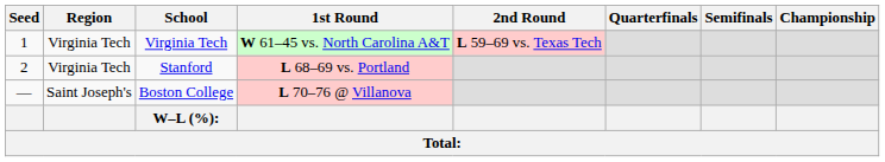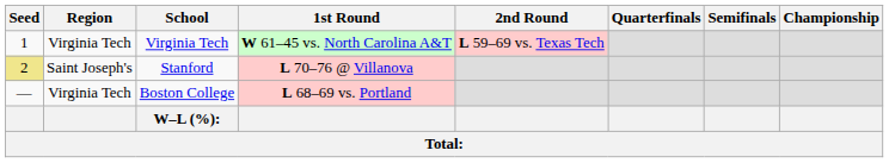Stanford | Seed: no background -> khaki background
Stanford | Region: Virginia Tech -> Saint Joseph's
Stanford | 1st Round: L 68–69 vs. Portland -> L 70–76 @ Villanova
Boston College | Region: Saint Joseph's -> Virginia Tech
Boston College | 1st Round: L 70–76 @ Villanova -> L 68–69 vs. Portland
